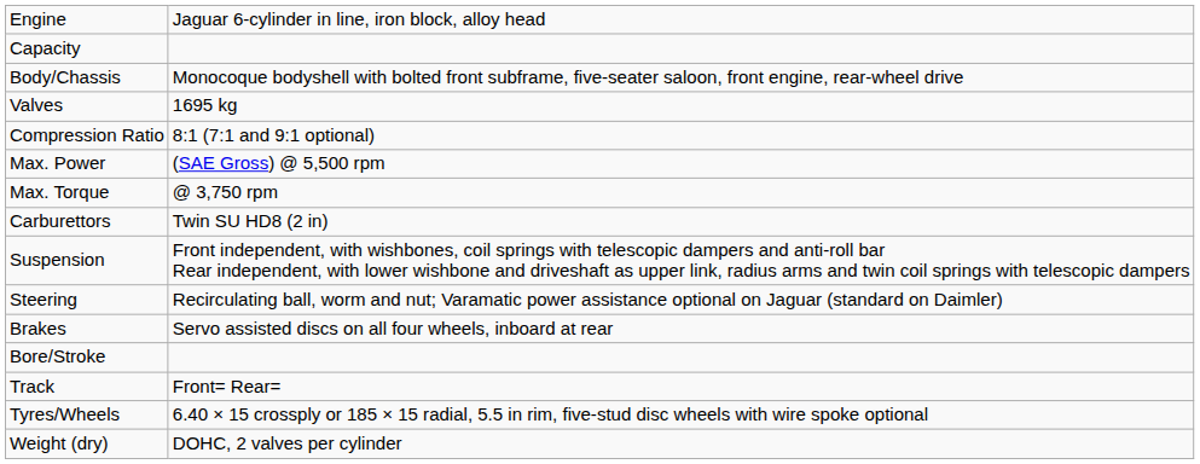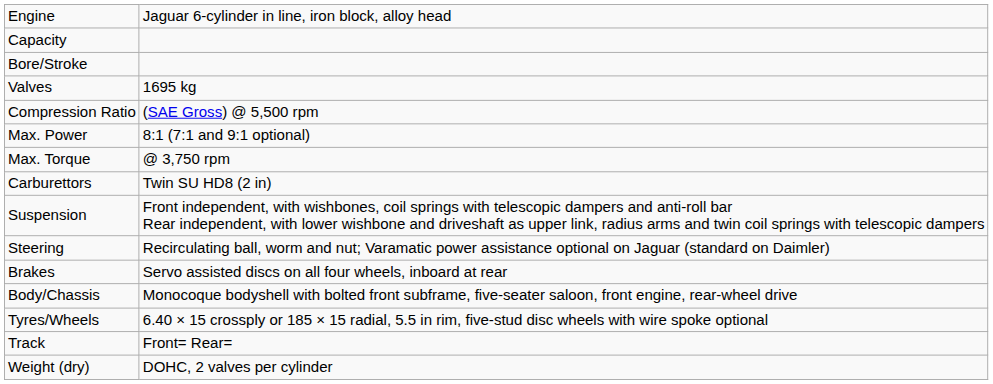rows swapped: Bore/Stroke <-> Body/Chassis
Compression Ratio | column 2: 8:1 (7:1 and 9:1 optional) -> (SAE Gross) @ 5,500 rpm
Max. Power | column 2: (SAE Gross) @ 5,500 rpm -> 8:1 (7:1 and 9:1 optional)
rows swapped: Tyres/Wheels <-> Track
